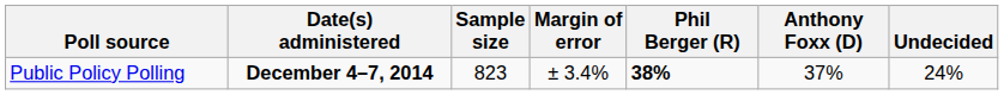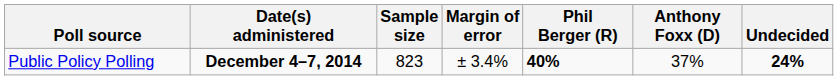Public Policy Polling | Phil Berger (R): 38% -> 40%
Public Policy Polling | Undecided: normal -> bold
